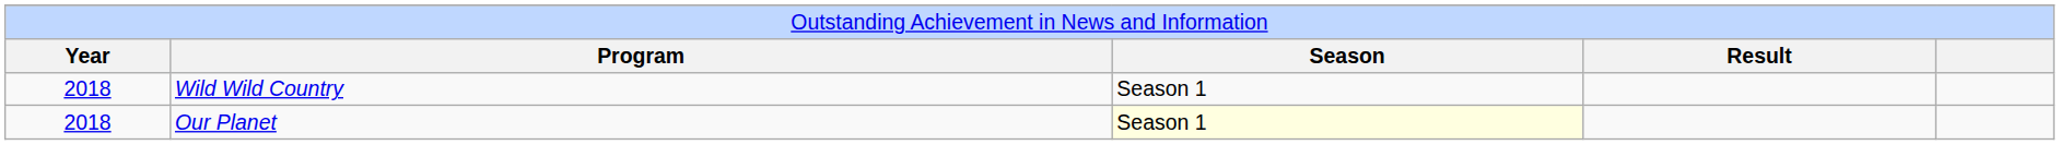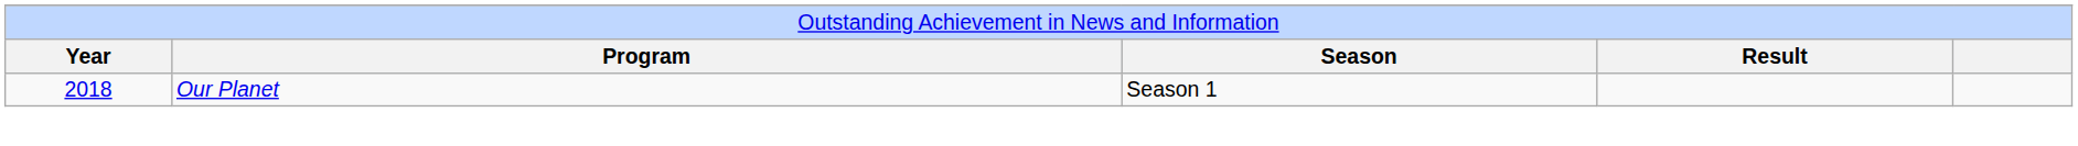- row: 2018 | Wild Wild Country | Season 1
Our Planet | column 3: lightyellow background -> no background
